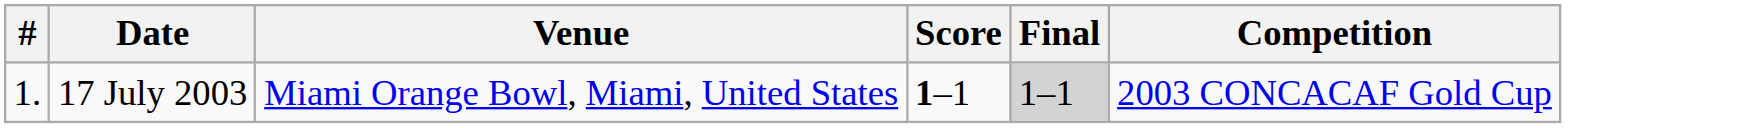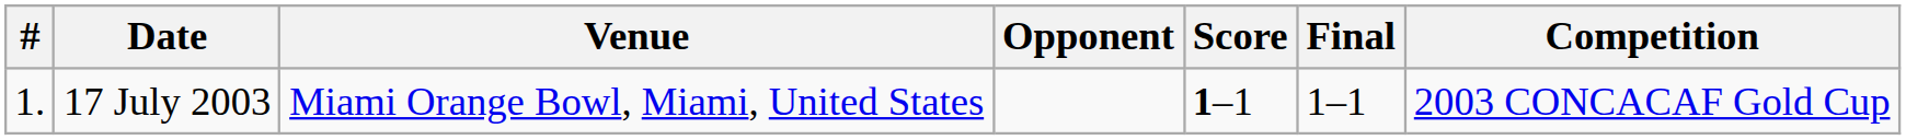+ column: Opponent
17 July 2003 | Final: lightgrey background -> no background
